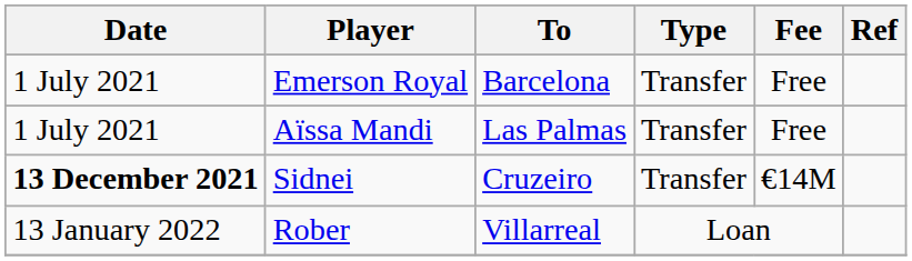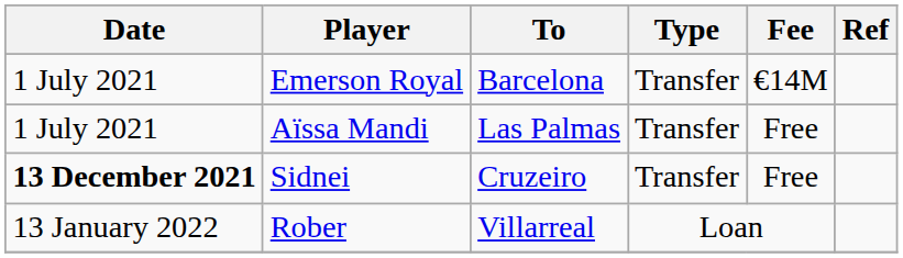Emerson Royal | Fee: Free -> €14M
Sidnei | Fee: €14M -> Free
